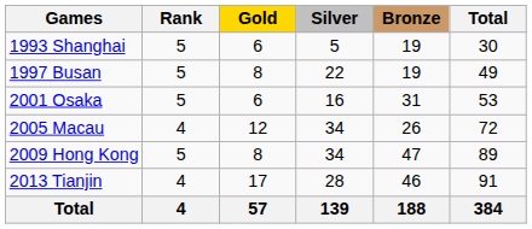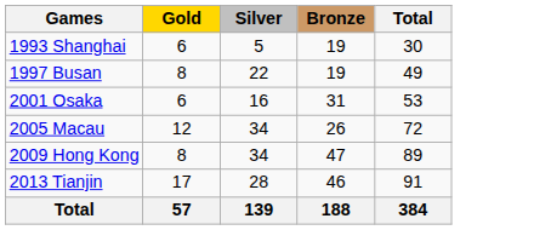- column: Rank | 5 | 5 | 5 | 4 | 5 | 4 | 4
